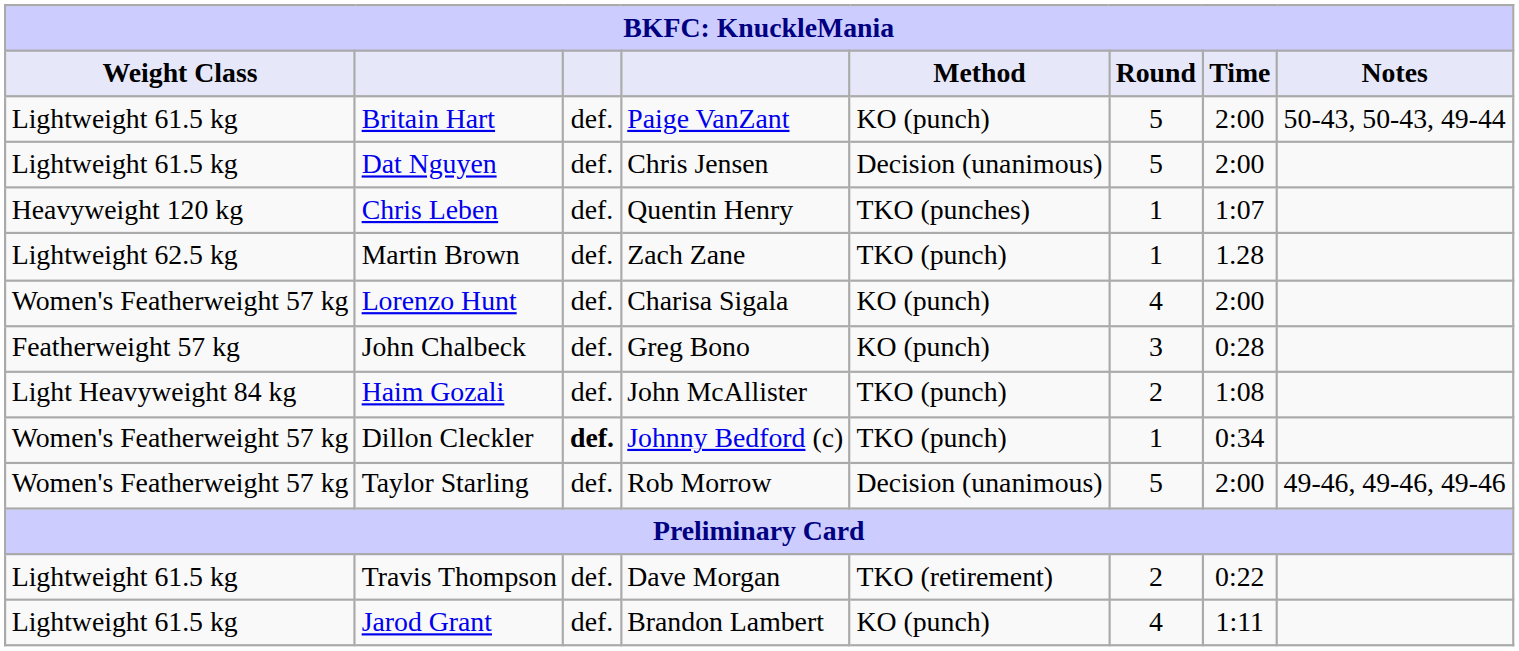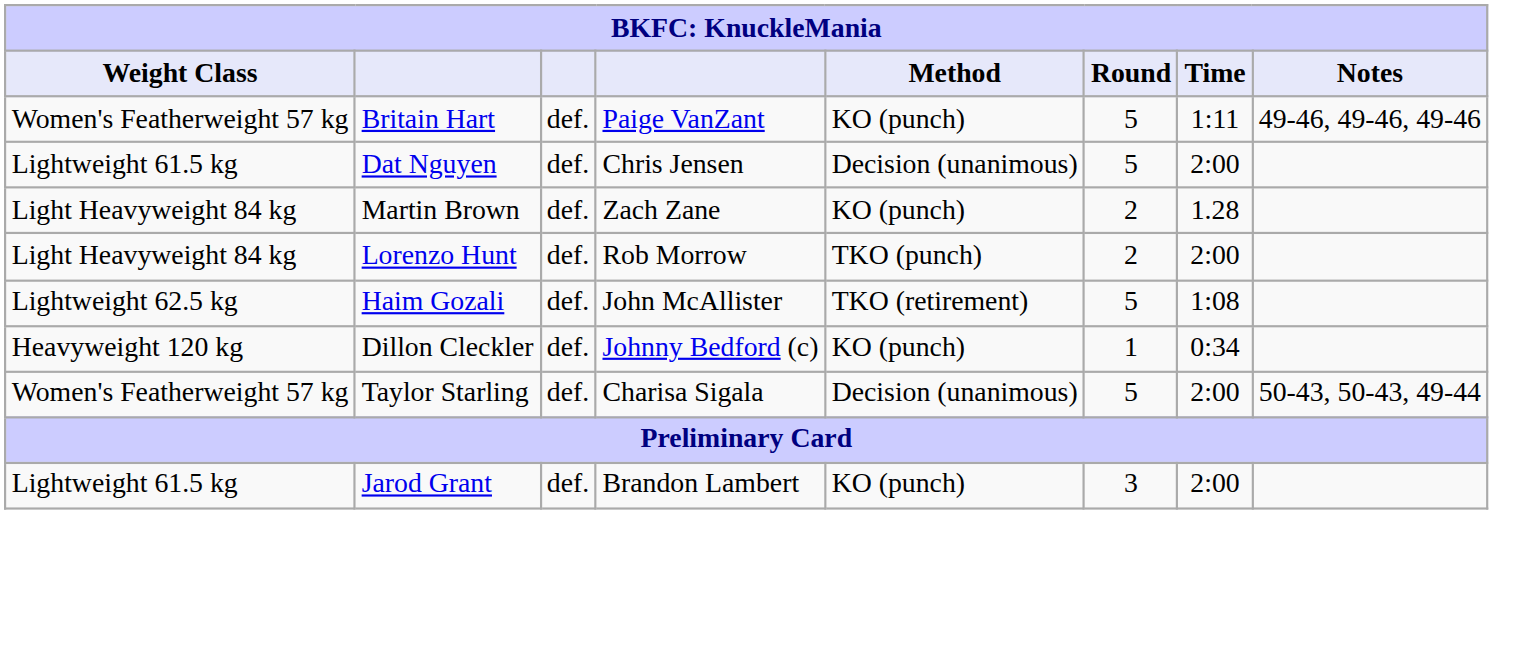Britain Hart | Weight Class: Lightweight 61.5 kg -> Women's Featherweight 57 kg
Britain Hart | Time: 2:00 -> 1:11
Britain Hart | Notes: 50-43, 50-43, 49-44 -> 49-46, 49-46, 49-46
- row: Heavyweight 120 kg | Chris Leben | def. | Quentin Henry | TKO (punches) | 1 | 1:07
Martin Brown | Weight Class: Lightweight 62.5 kg -> Light Heavyweight 84 kg
Martin Brown | Method: TKO (punch) -> KO (punch)
Martin Brown | Round: 1 -> 2
Lorenzo Hunt | Weight Class: Women's Featherweight 57 kg -> Light Heavyweight 84 kg
Lorenzo Hunt | column 4: Charisa Sigala -> Rob Morrow
Lorenzo Hunt | Method: KO (punch) -> TKO (punch)
Lorenzo Hunt | Round: 4 -> 2
- row: Featherweight 57 kg | John Chalbeck | def. | Greg Bono | KO (punch) | 3 | 0:28
Haim Gozali | Weight Class: Light Heavyweight 84 kg -> Lightweight 62.5 kg
Haim Gozali | Method: TKO (punch) -> TKO (retirement)
Haim Gozali | Round: 2 -> 5
Dillon Cleckler | Weight Class: Women's Featherweight 57 kg -> Heavyweight 120 kg
Dillon Cleckler | column 3: bold -> normal
Dillon Cleckler | Method: TKO (punch) -> KO (punch)
Taylor Starling | column 4: Rob Morrow -> Charisa Sigala
Taylor Starling | Notes: 49-46, 49-46, 49-46 -> 50-43, 50-43, 49-44
- row: Lightweight 61.5 kg | Travis Thompson | def. | Dave Morgan | TKO (retirement) | 2 | 0:22
Jarod Grant | Round: 4 -> 3
Jarod Grant | Time: 1:11 -> 2:00
